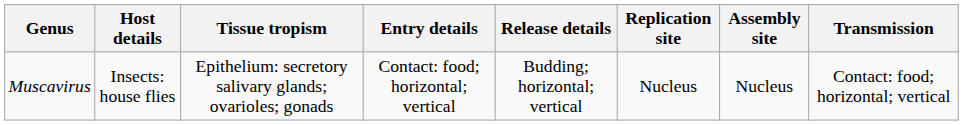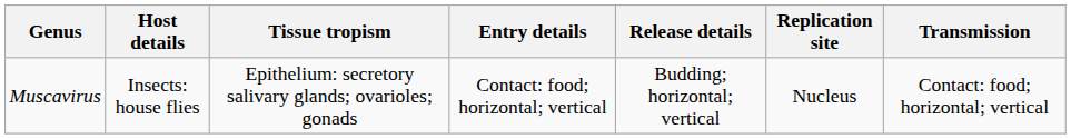- column: Assembly site | Nucleus
